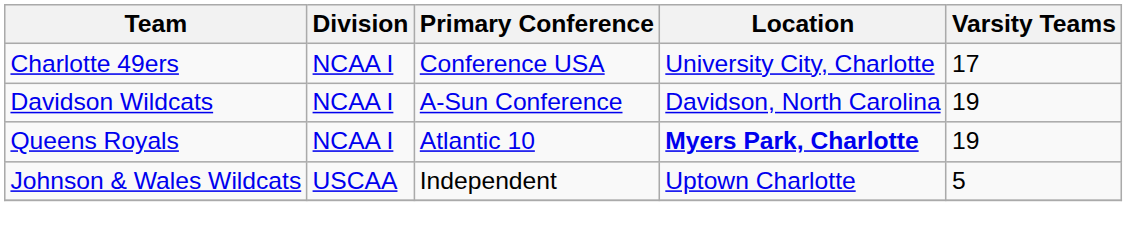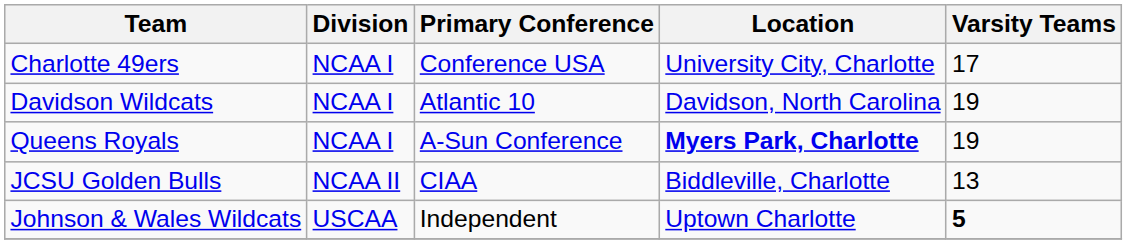Davidson Wildcats | Primary Conference: A-Sun Conference -> Atlantic 10
Queens Royals | Primary Conference: Atlantic 10 -> A-Sun Conference
+ row: JCSU Golden Bulls | NCAA II | CIAA | Biddleville, Charlotte | 13
Johnson & Wales Wildcats | Varsity Teams: normal -> bold
